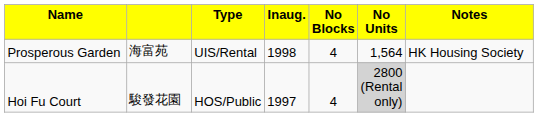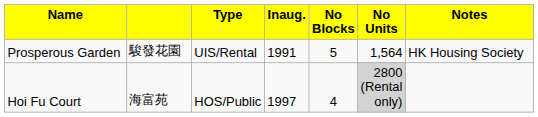Prosperous Garden | column 2: 海富苑 -> 駿發花園
Prosperous Garden | column 4: 1998 -> 1991
Prosperous Garden | column 5: 4 -> 5
Hoi Fu Court | column 2: 駿發花園 -> 海富苑
